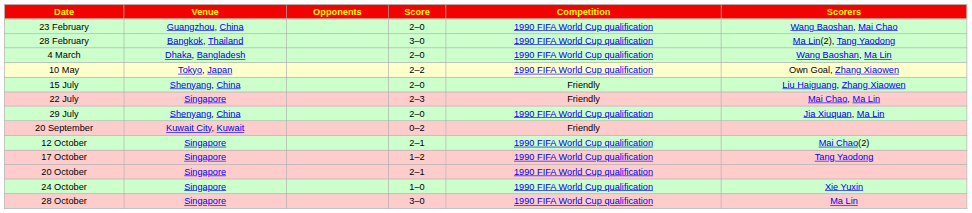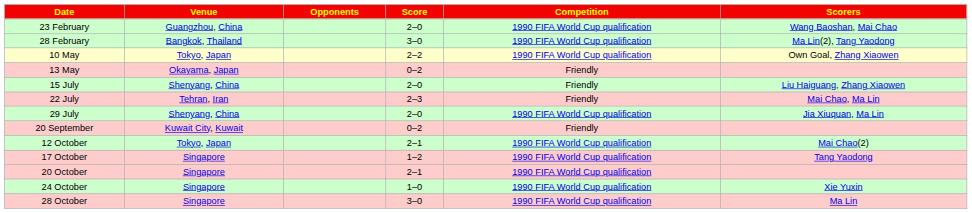- row: 4 March | Dhaka, Bangladesh | 2–0 | 1990 FIFA World Cup qualification | Wang Baoshan, Ma Lin
+ row: 13 May | Okayama, Japan | 0–2 | Friendly
22 July | Venue: Singapore -> Tehran, Iran
12 October | Venue: Singapore -> Tokyo, Japan
